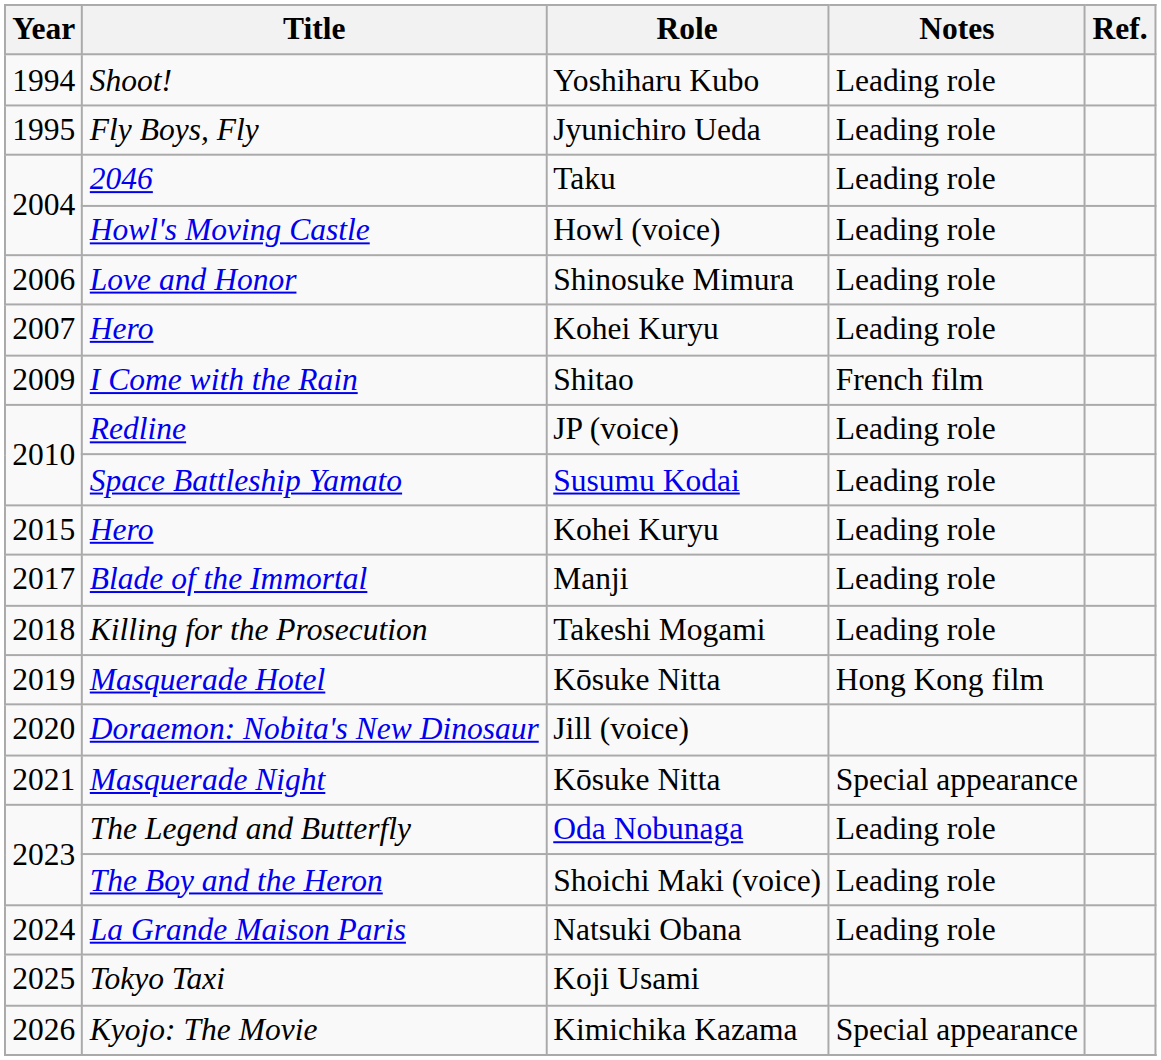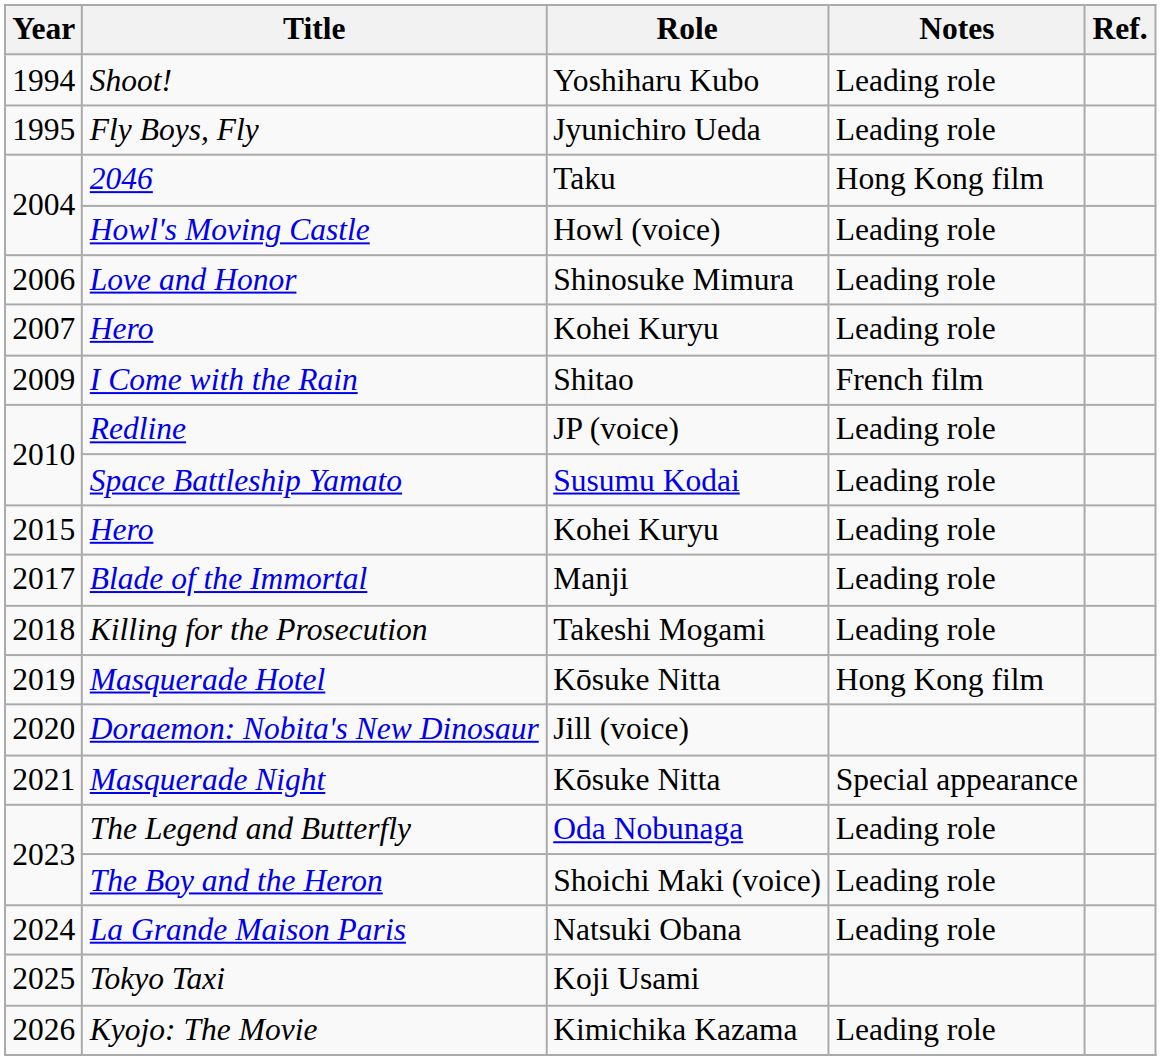2046 | Notes: Leading role -> Hong Kong film
Kyojo: The Movie | Notes: Special appearance -> Leading role
